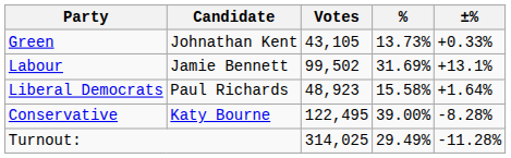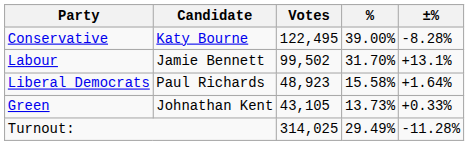rows swapped: Conservative <-> Green
Labour | %: 31.69% -> 31.70%
